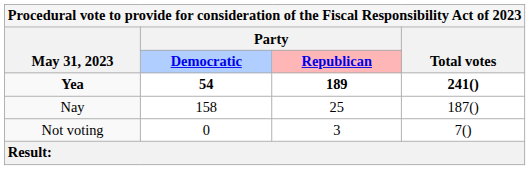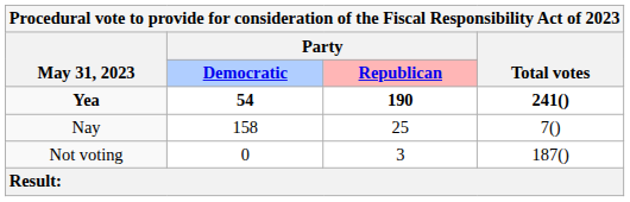Yea | Party / Republican: 189 -> 190
Nay | Total votes: 187() -> 7()
Not voting | Total votes: 7() -> 187()
